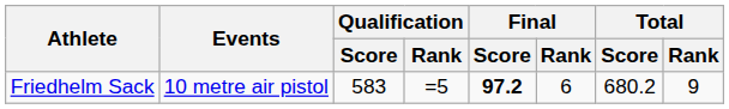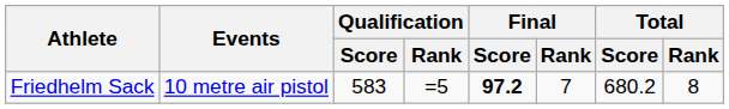Friedhelm Sack | Final / Rank: 6 -> 7
Friedhelm Sack | Total / Rank: 9 -> 8
